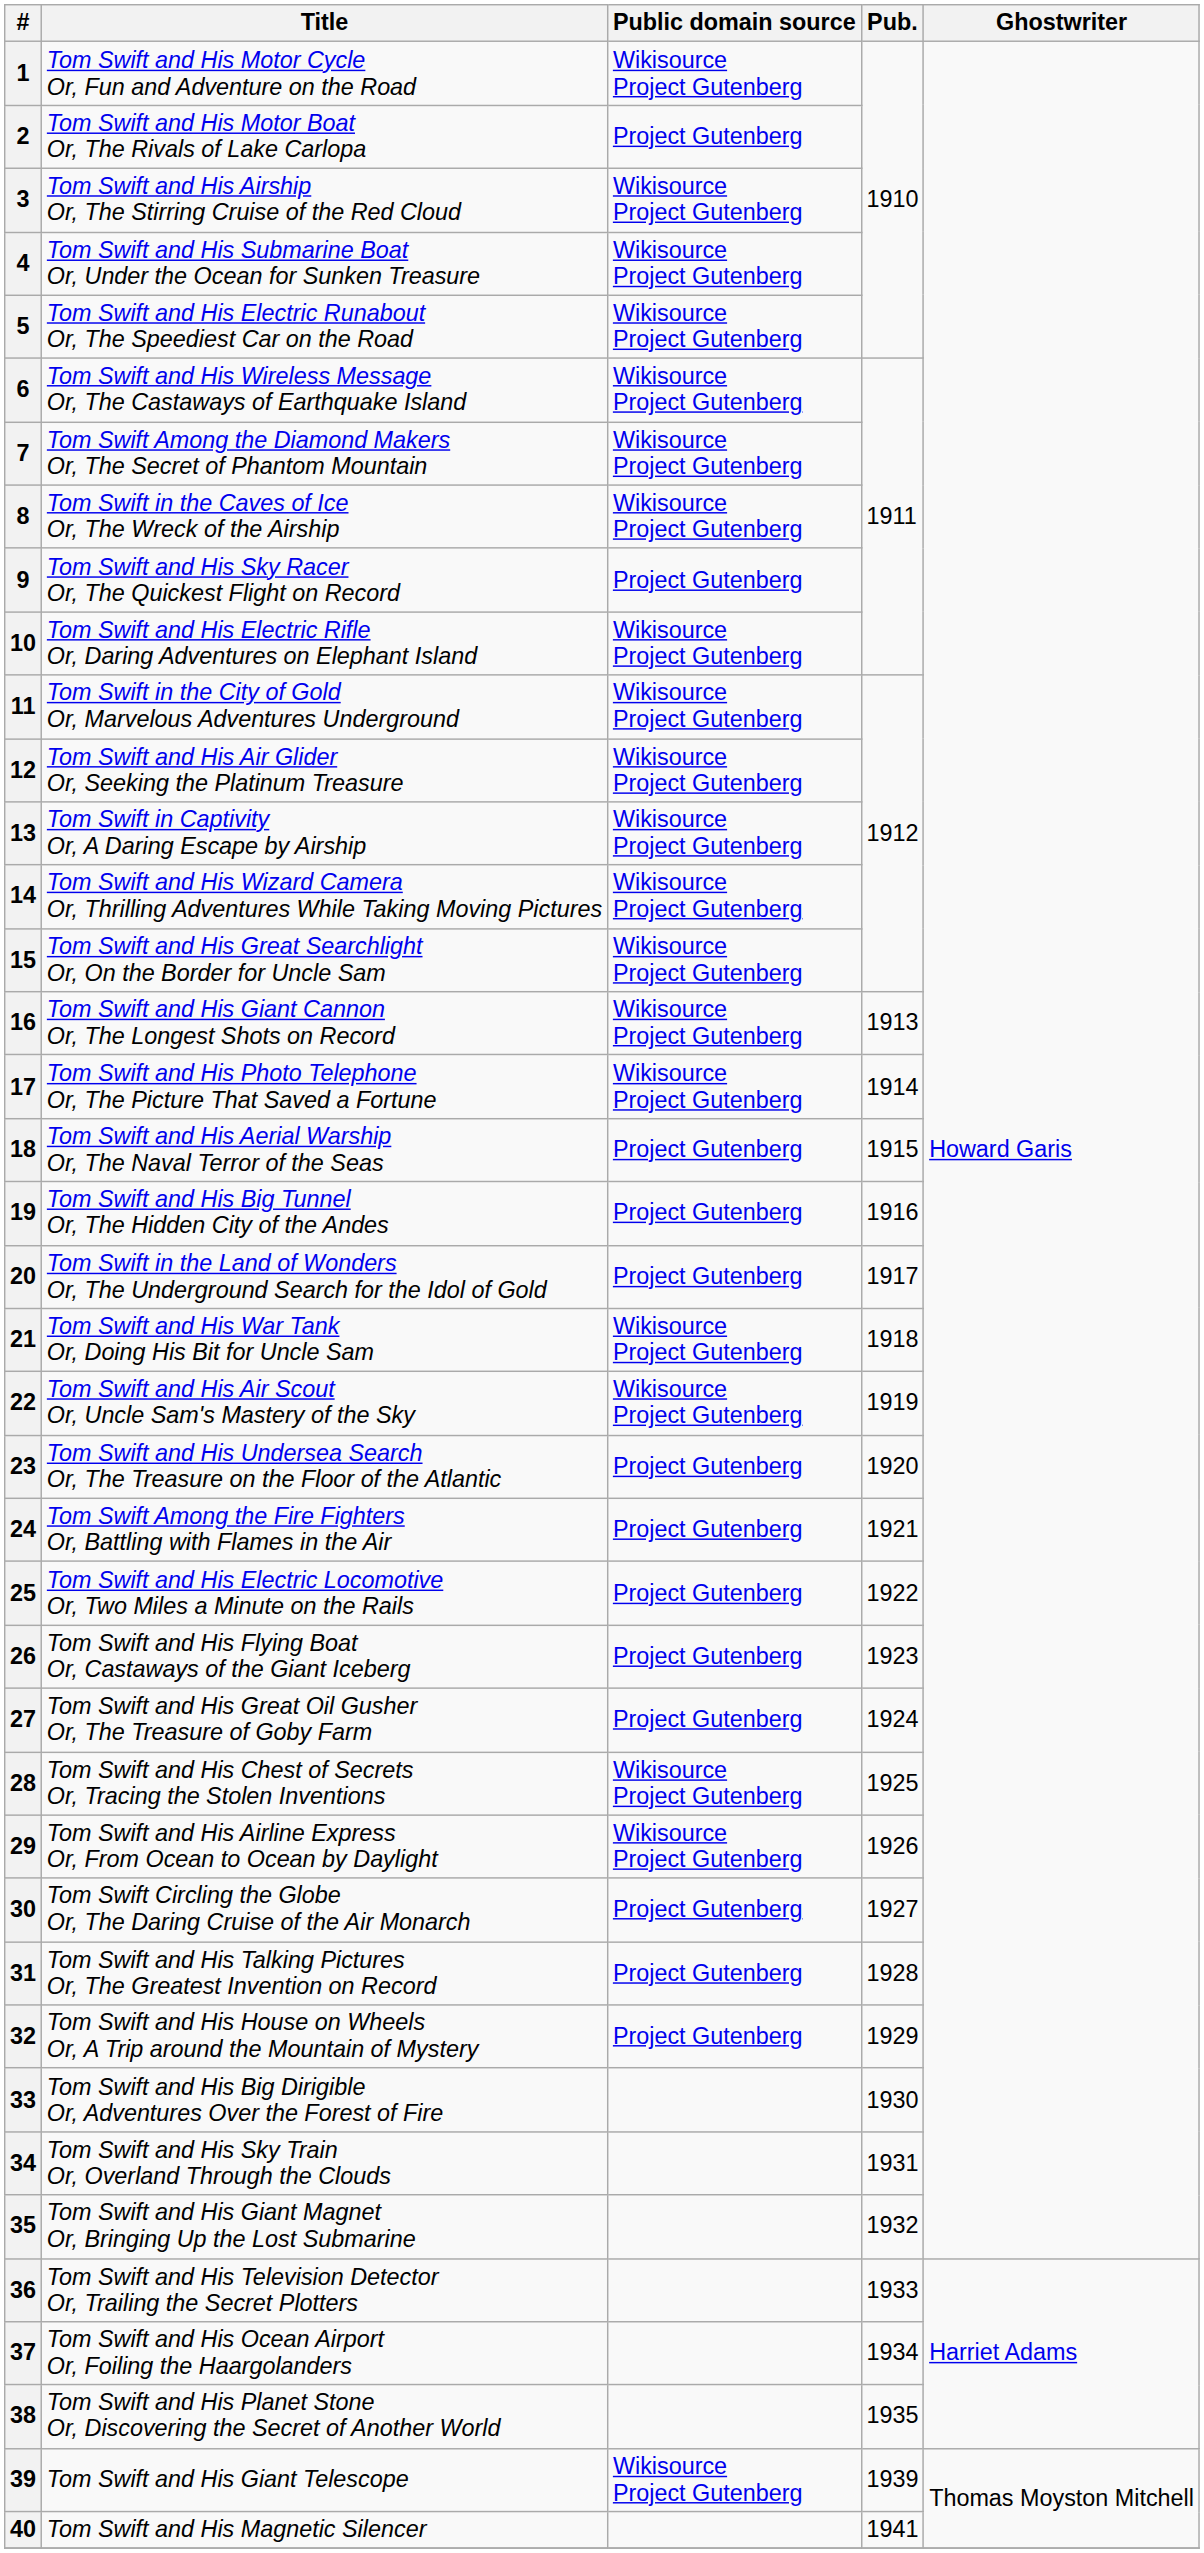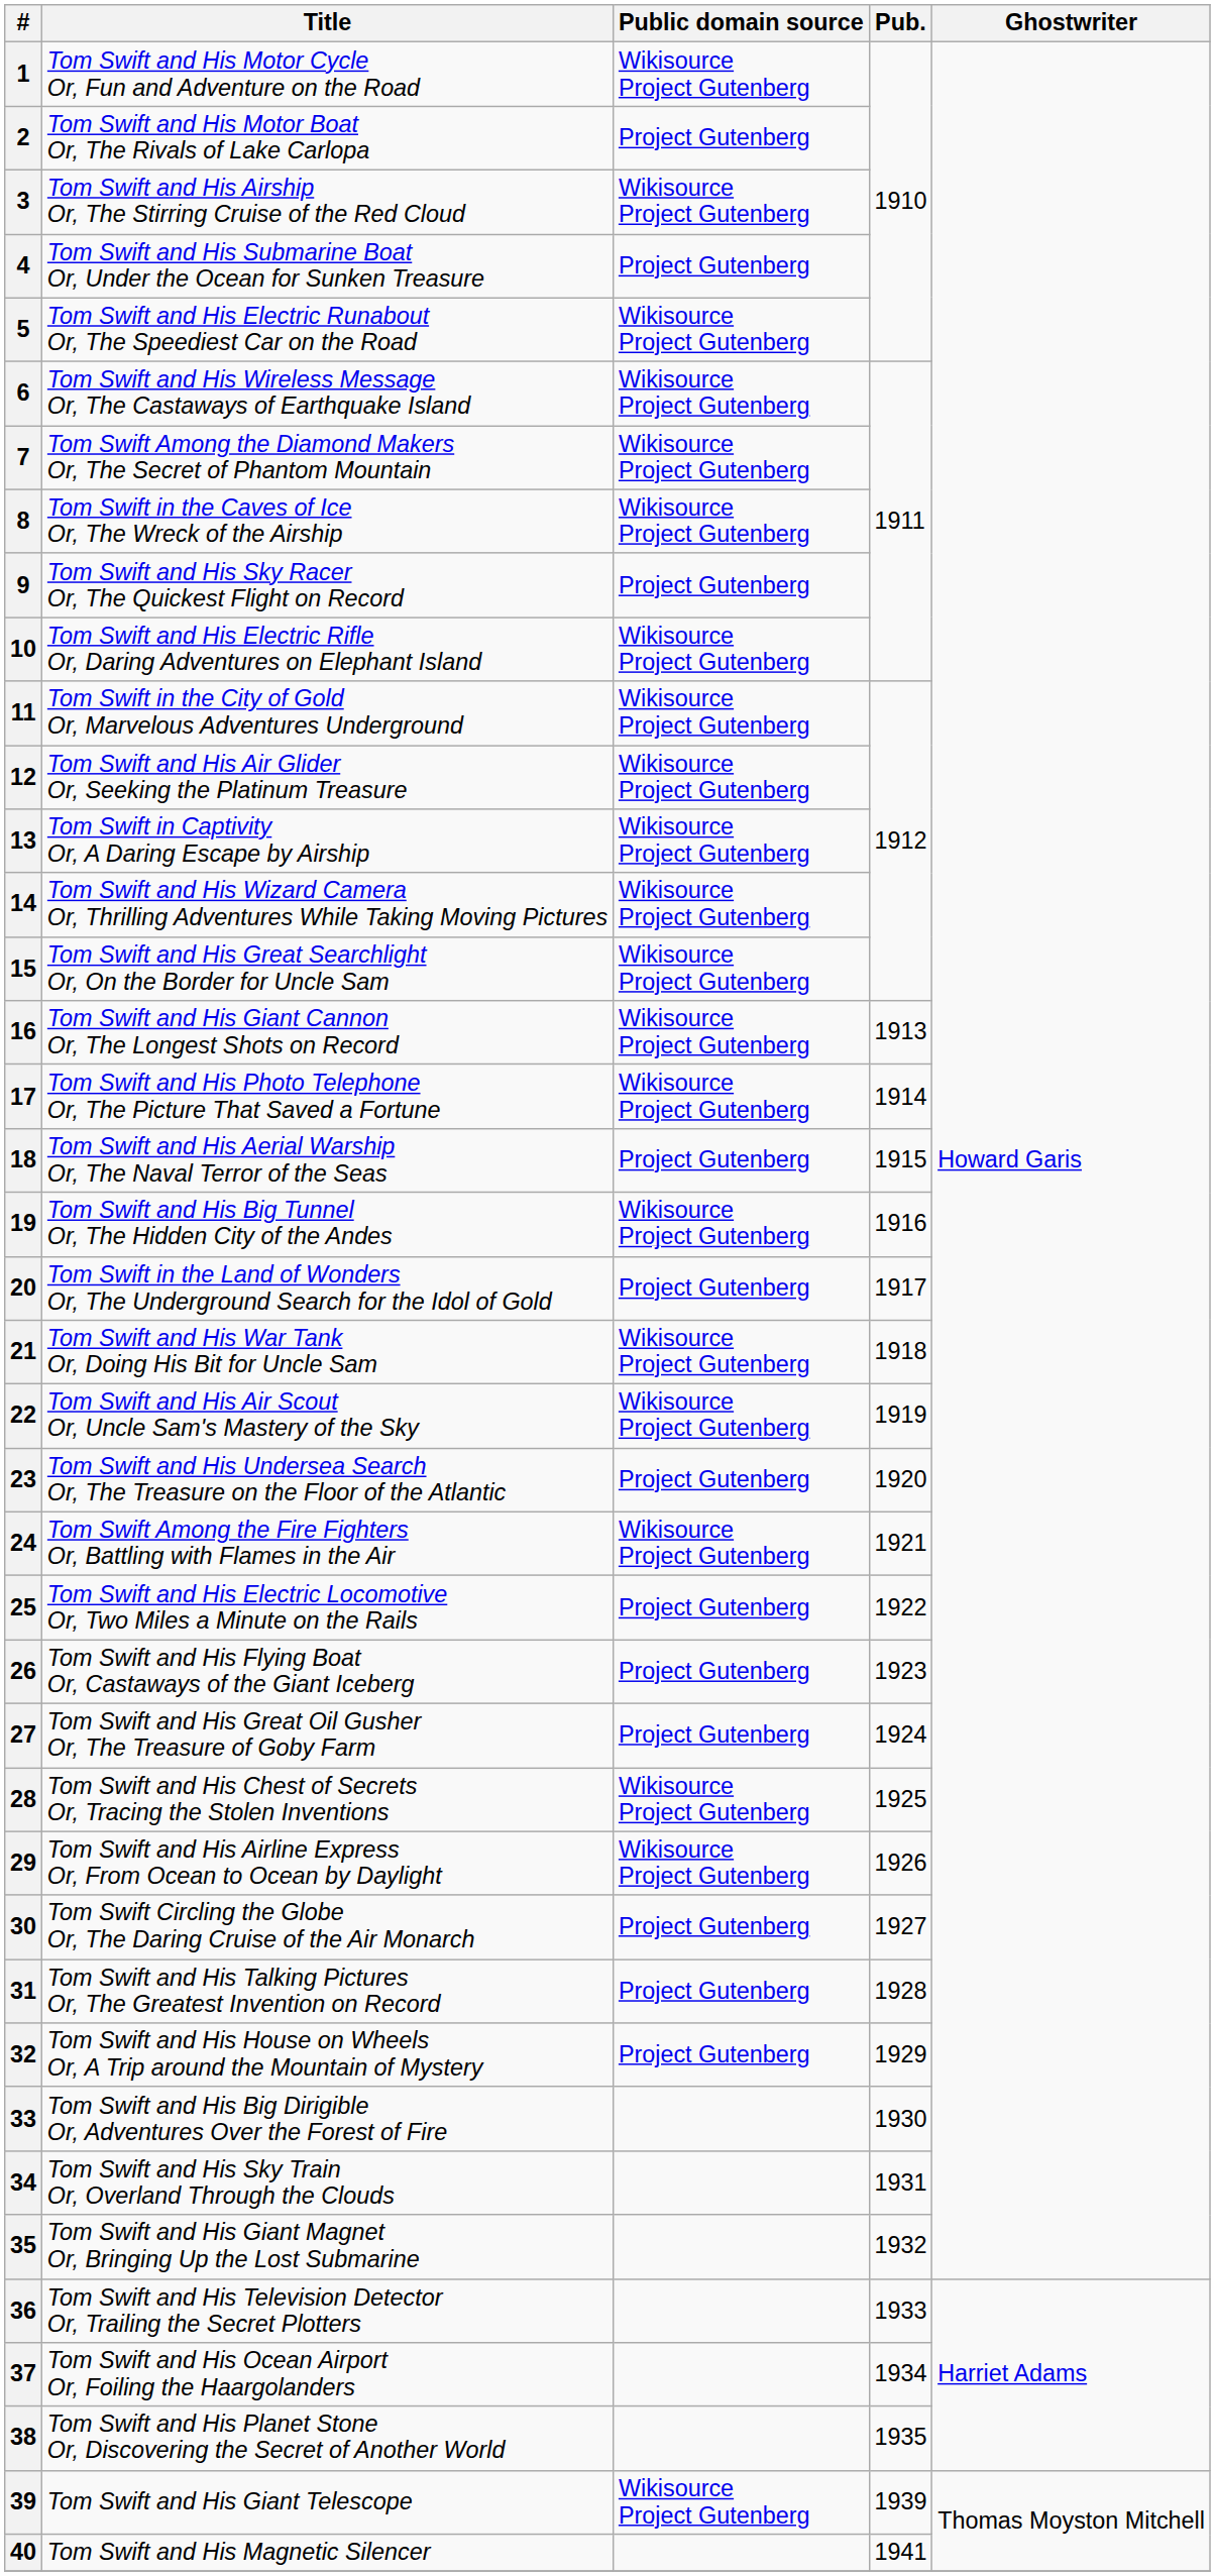4 | Public domain source: Wikisource Project Gutenberg -> Project Gutenberg
19 | Public domain source: Project Gutenberg -> Wikisource Project Gutenberg
24 | Public domain source: Project Gutenberg -> Wikisource Project Gutenberg
